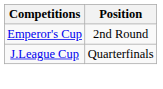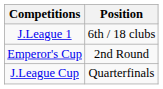+ row: J.League 1 | 6th / 18 clubs
